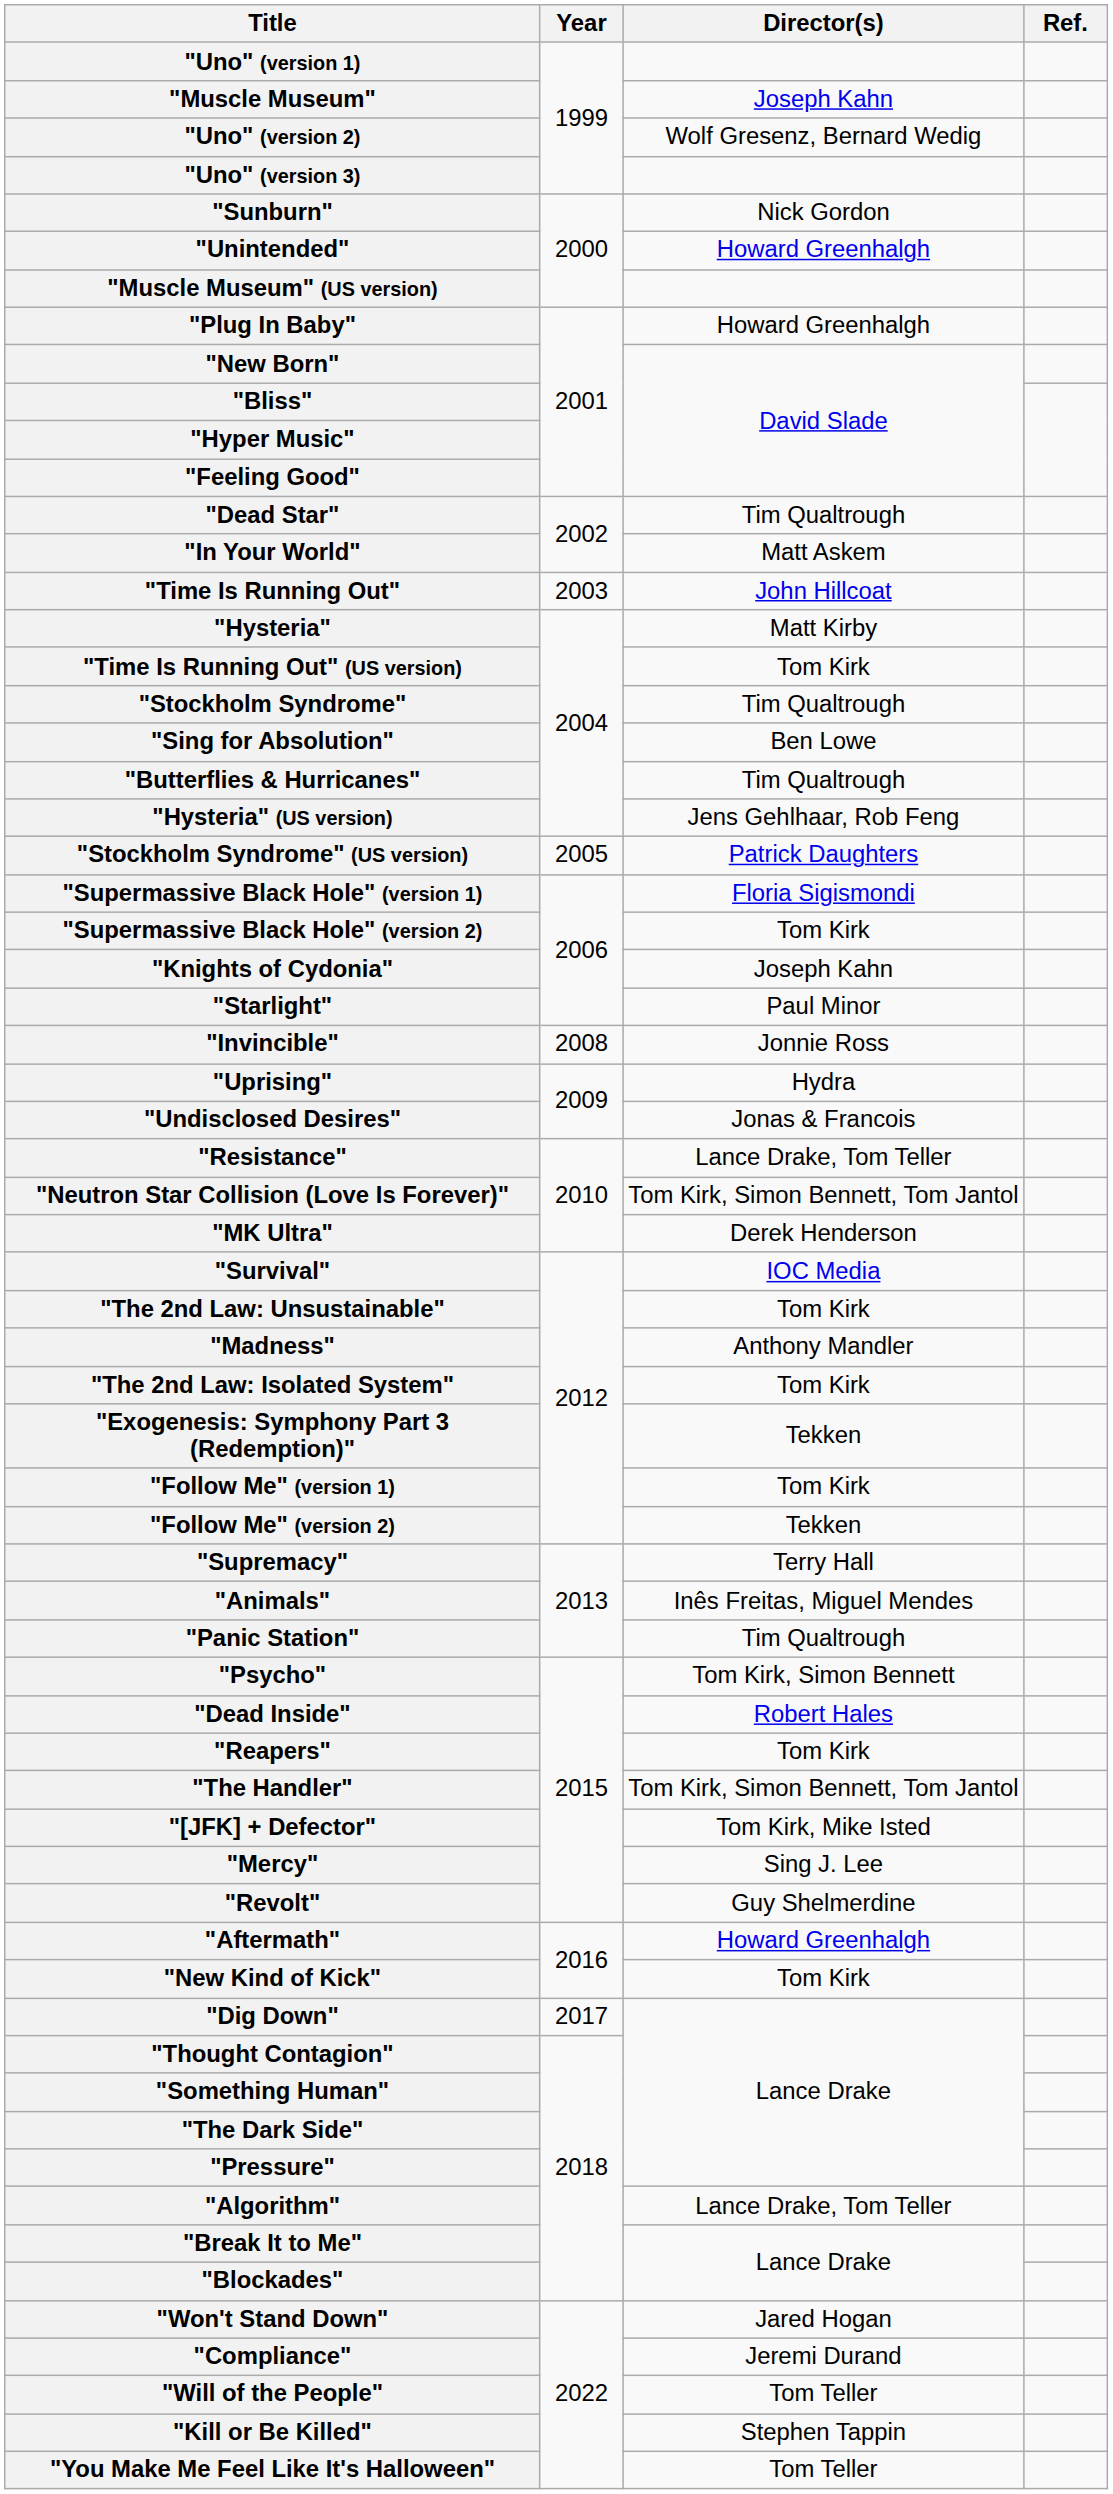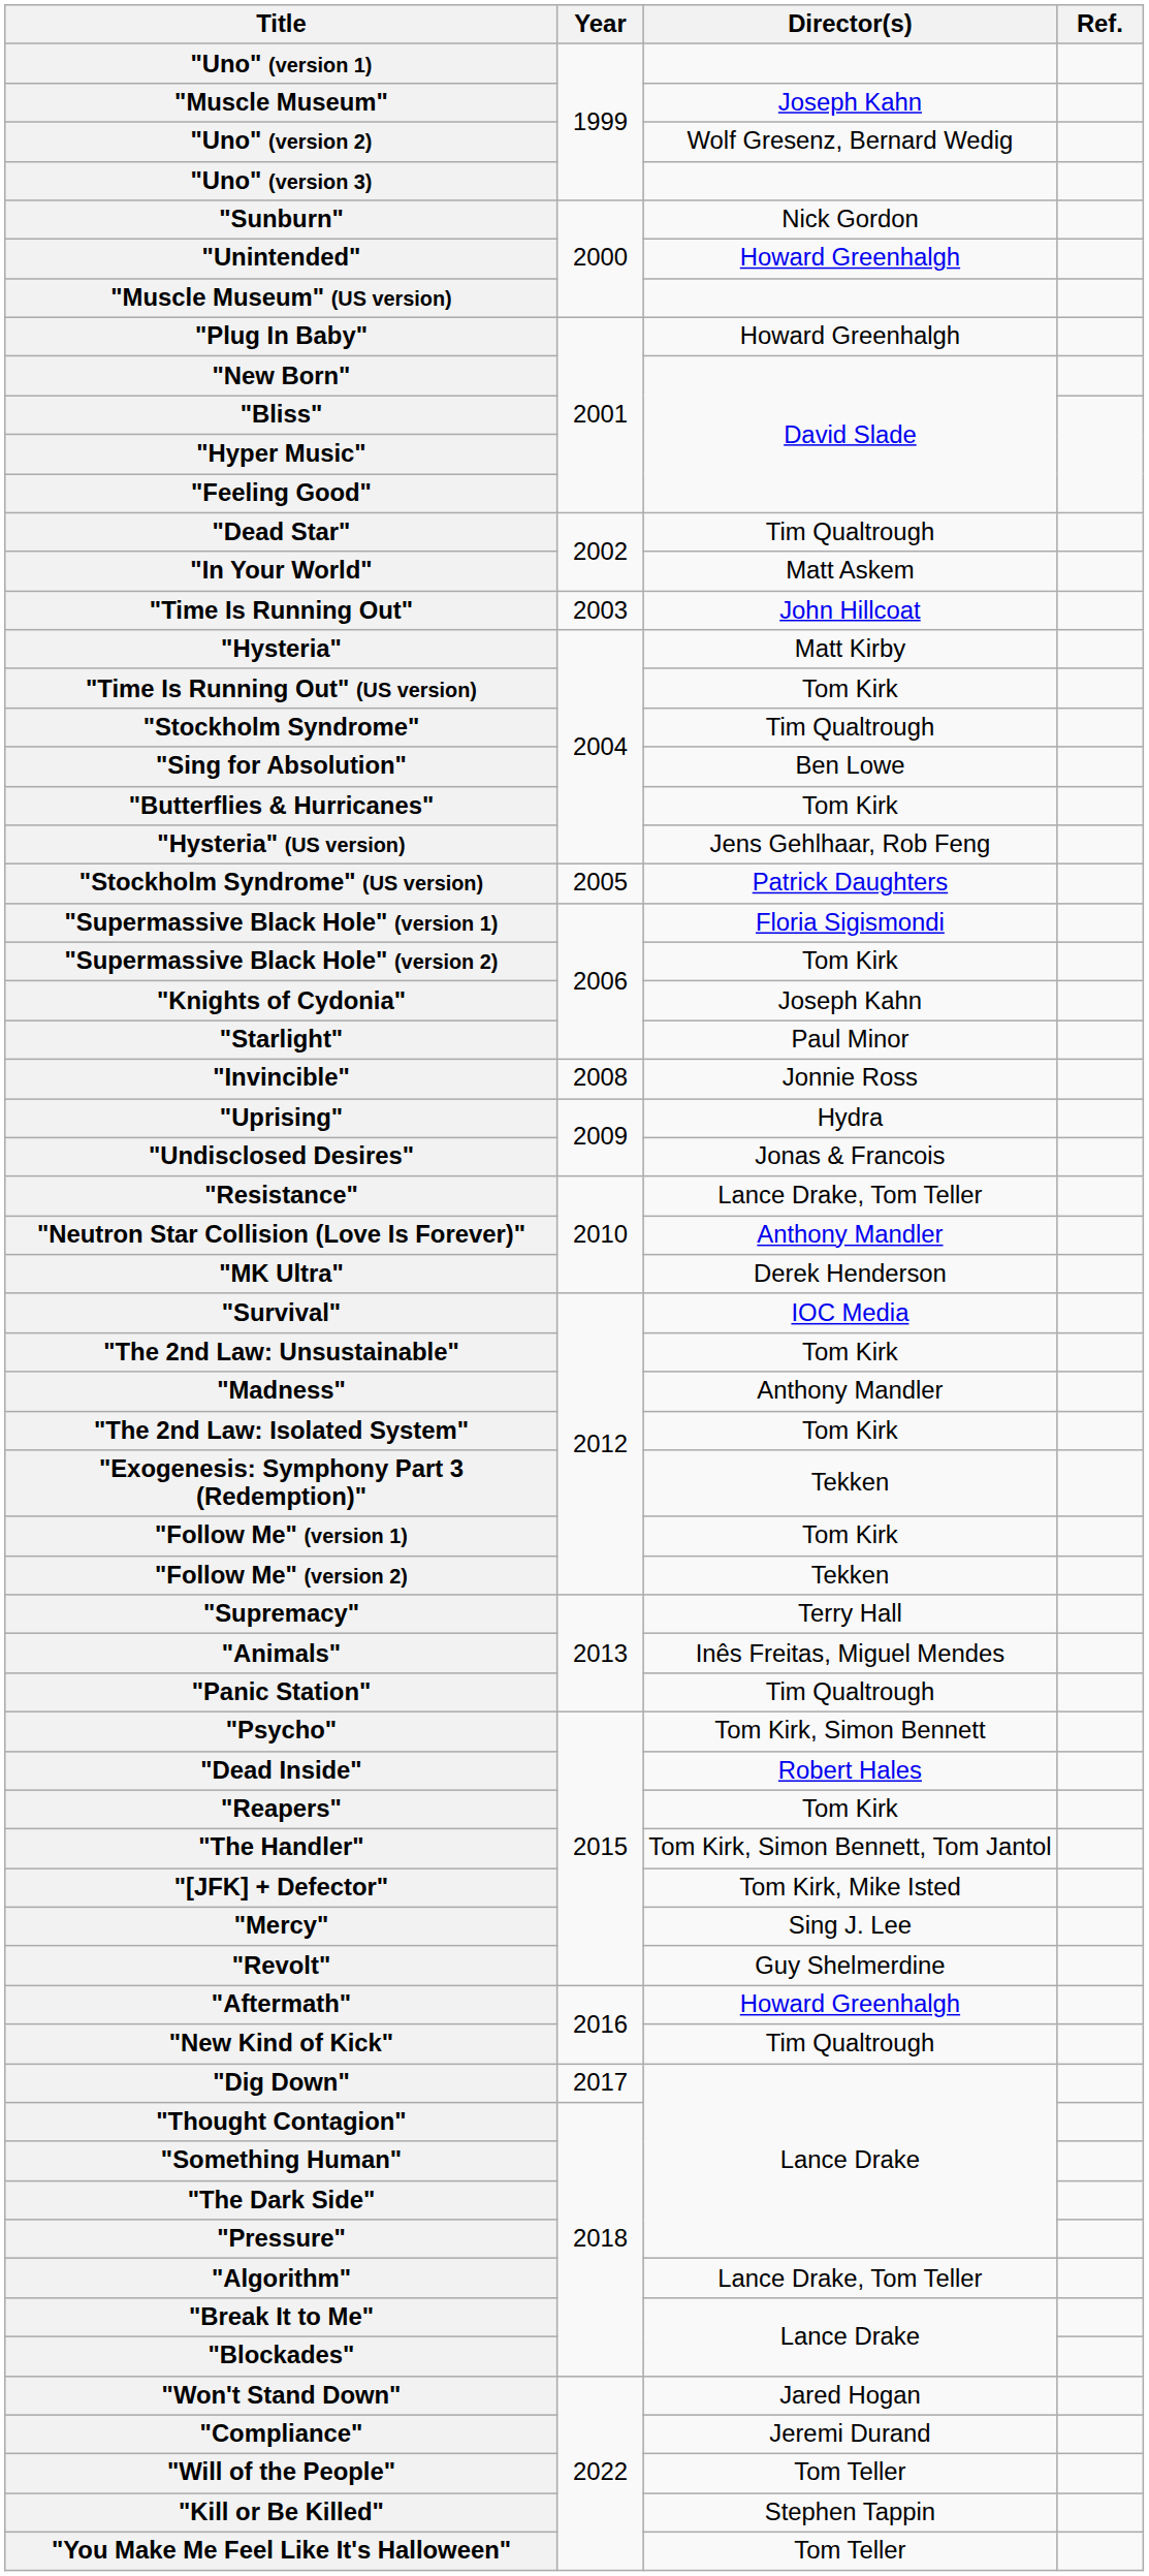"Butterflies & Hurricanes" | Director(s): Tim Qualtrough -> Tom Kirk
"Neutron Star Collision (Love Is Forever)" | Director(s): Tom Kirk, Simon Bennett, Tom Jantol -> Anthony Mandler
"New Kind of Kick" | Director(s): Tom Kirk -> Tim Qualtrough
